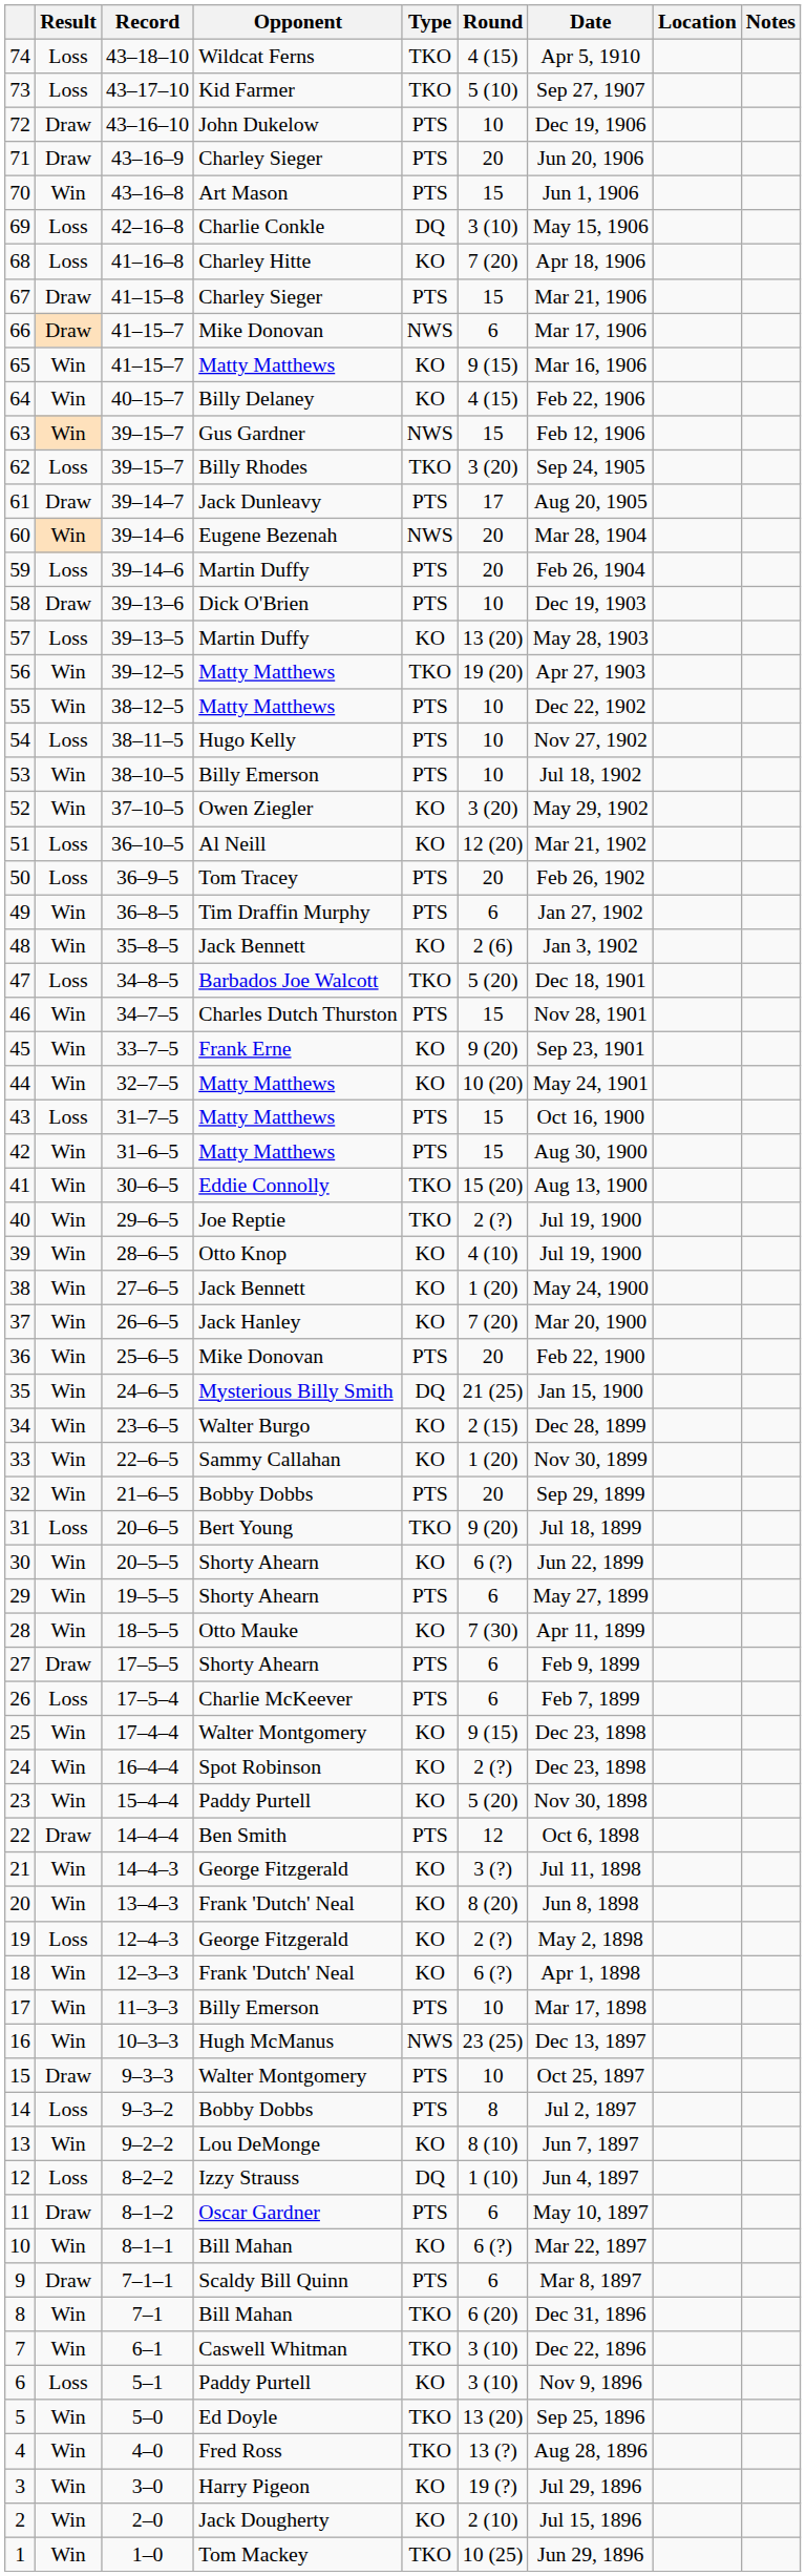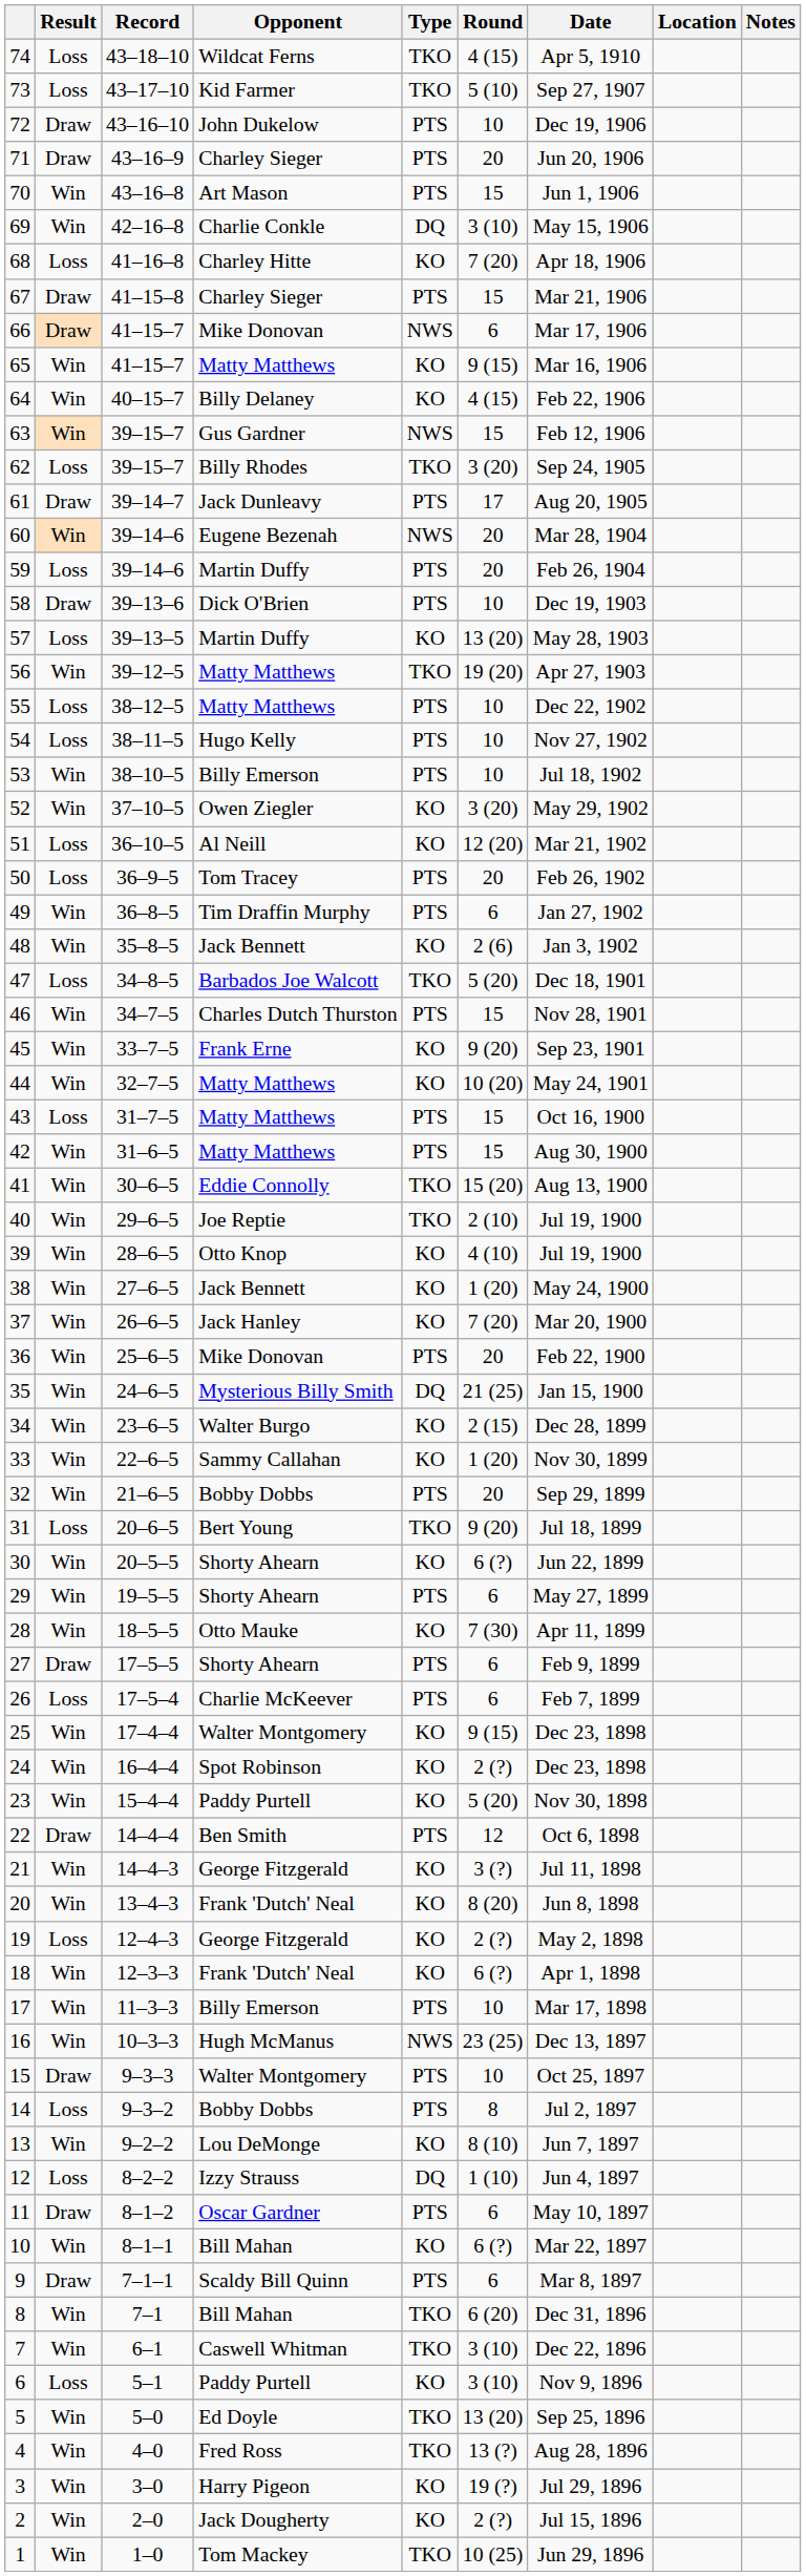69 | Result: Loss -> Win
55 | Result: Win -> Loss
40 | Round: 2 (?) -> 2 (10)
2 | Round: 2 (10) -> 2 (?)
